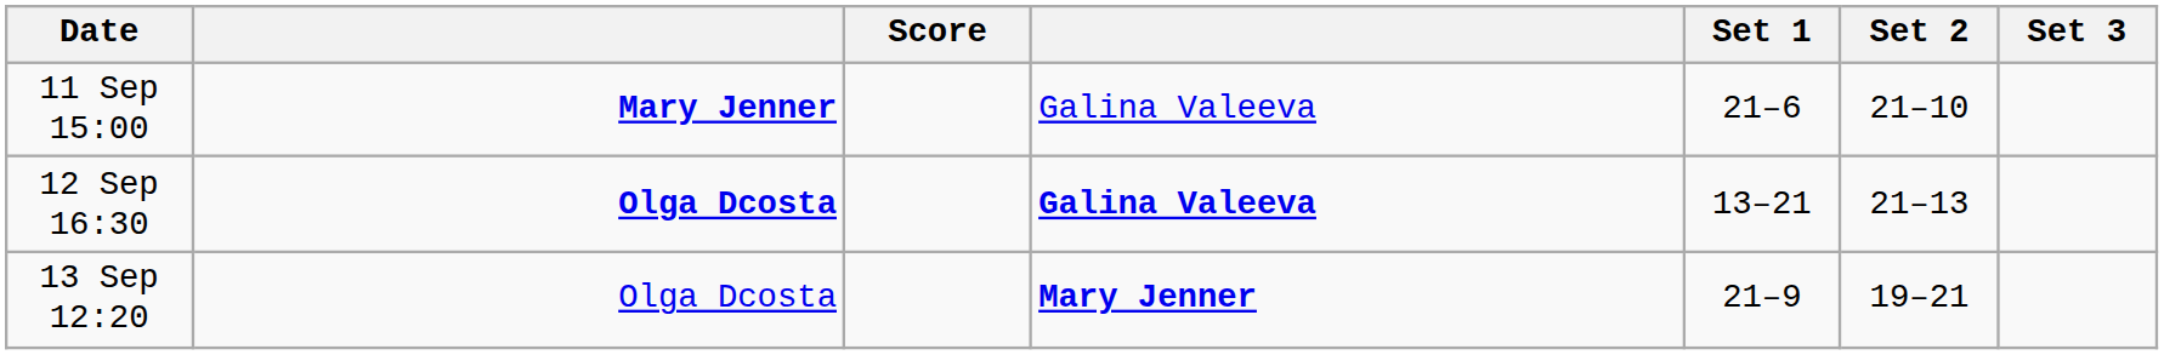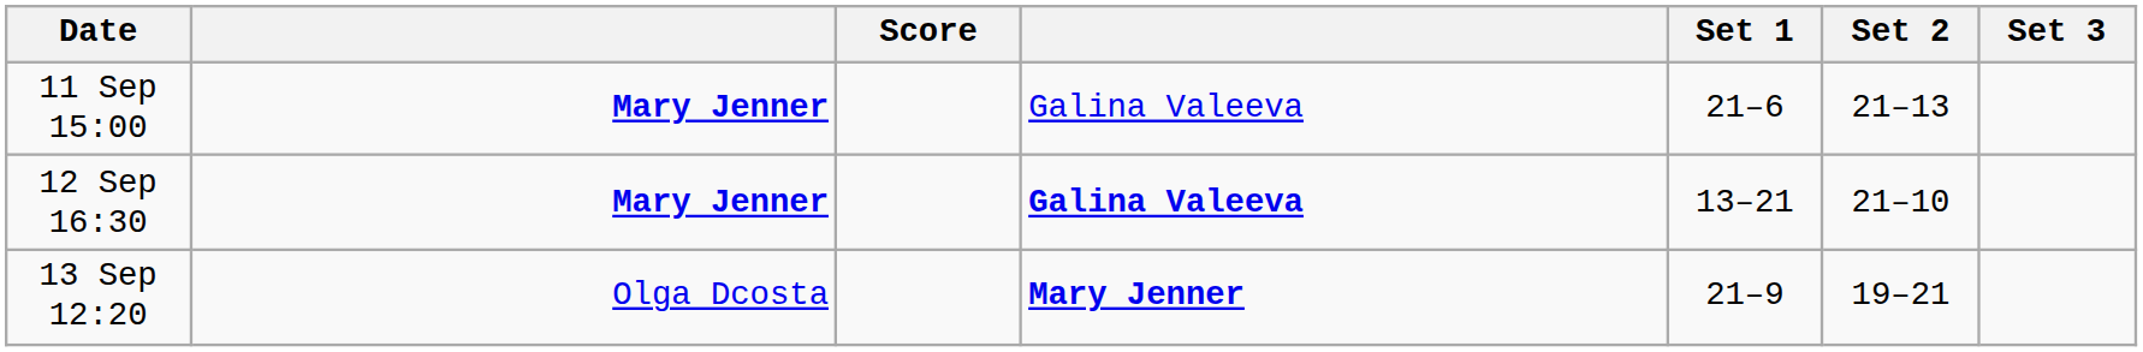11 Sep 15:00 | Set 2: 21–10 -> 21–13
12 Sep 16:30 | column 2: Olga Dcosta -> Mary Jenner
12 Sep 16:30 | Set 2: 21–13 -> 21–10
